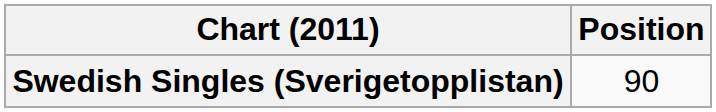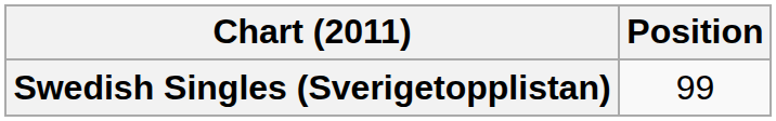Swedish Singles (Sverigetopplistan) | Position: 90 -> 99
